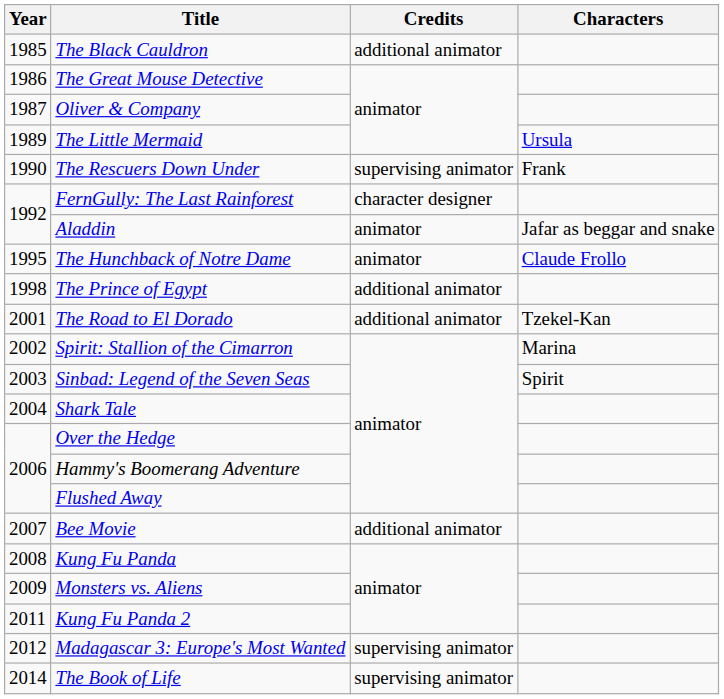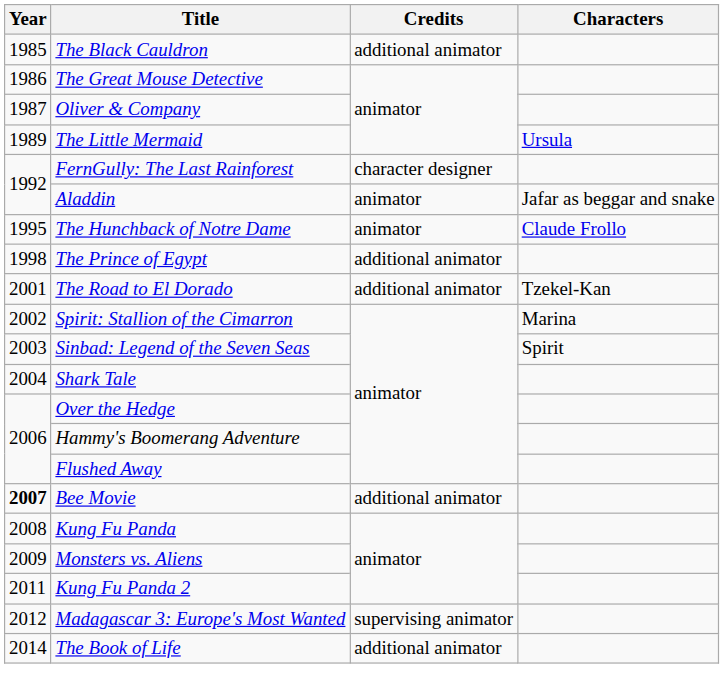- row: 1990 | The Rescuers Down Under | supervising animator | Frank
Bee Movie | Year: normal -> bold
The Book of Life | Credits: supervising animator -> additional animator
